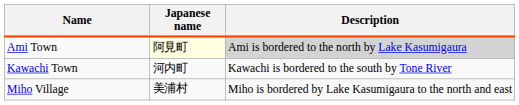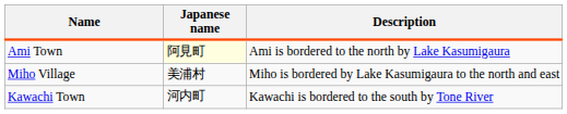Ami Town | Description: lightgrey background -> no background
rows swapped: Miho Village <-> Kawachi Town
